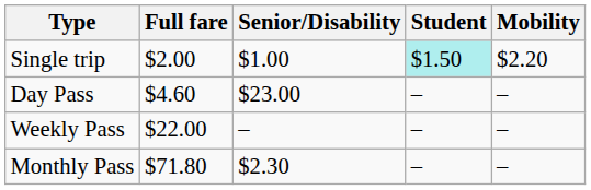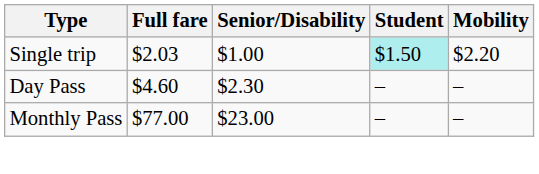Single trip | Full fare: $2.00 -> $2.03
Day Pass | Senior/Disability: $23.00 -> $2.30
- row: Weekly Pass | $22.00 | – | – | –
Monthly Pass | Full fare: $71.80 -> $77.00
Monthly Pass | Senior/Disability: $2.30 -> $23.00
